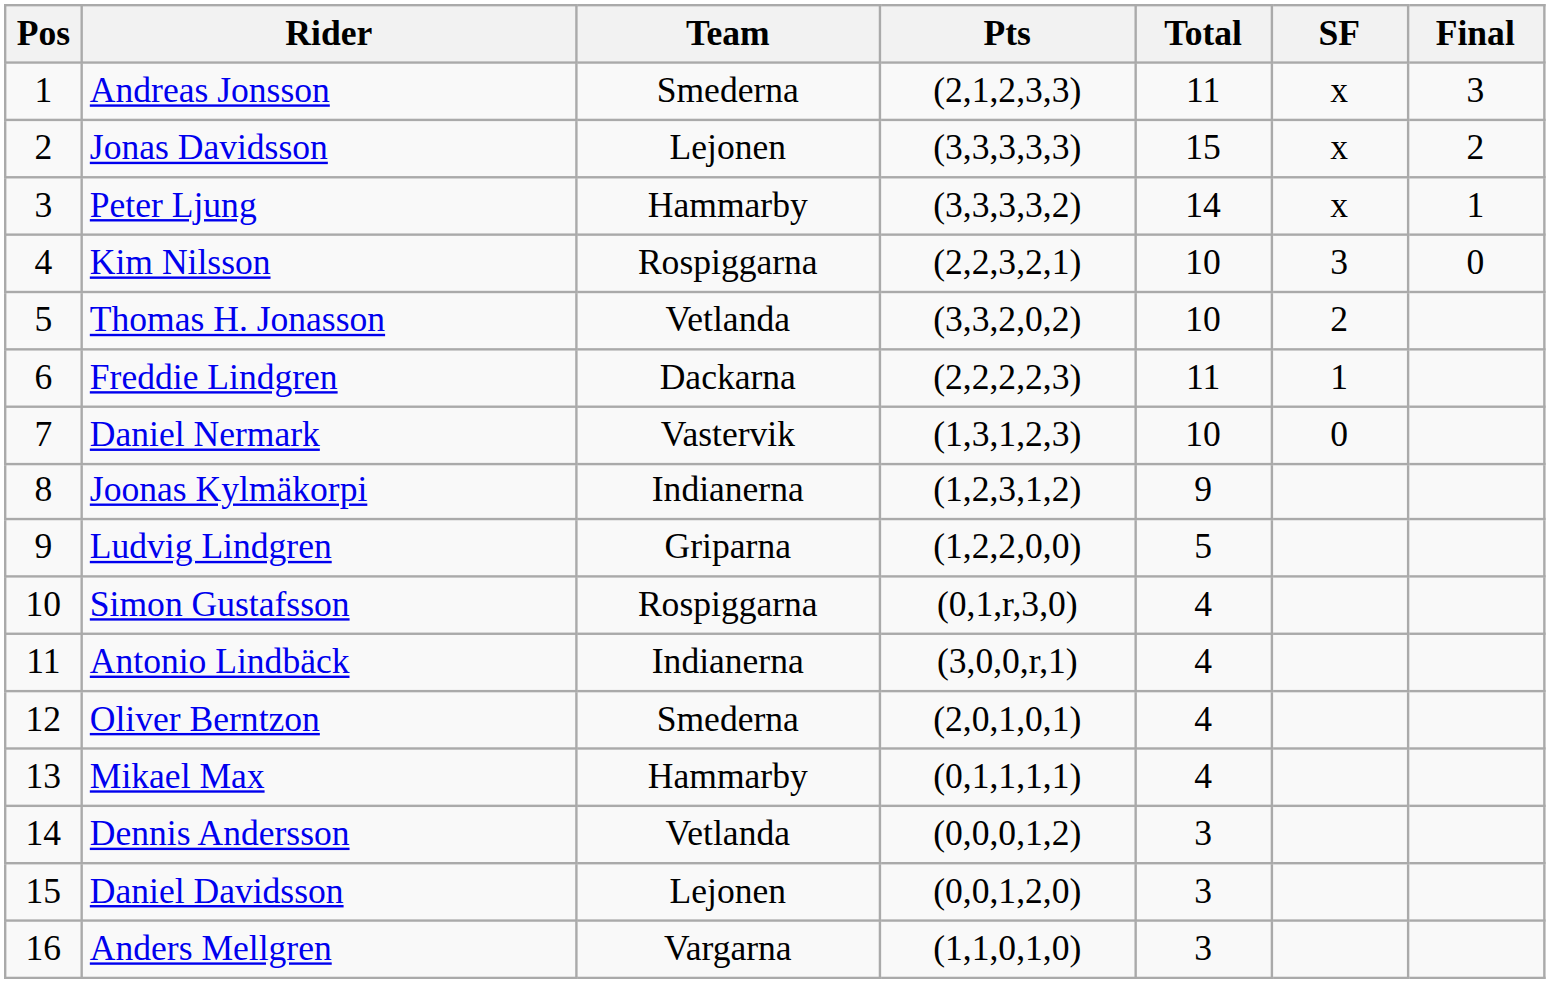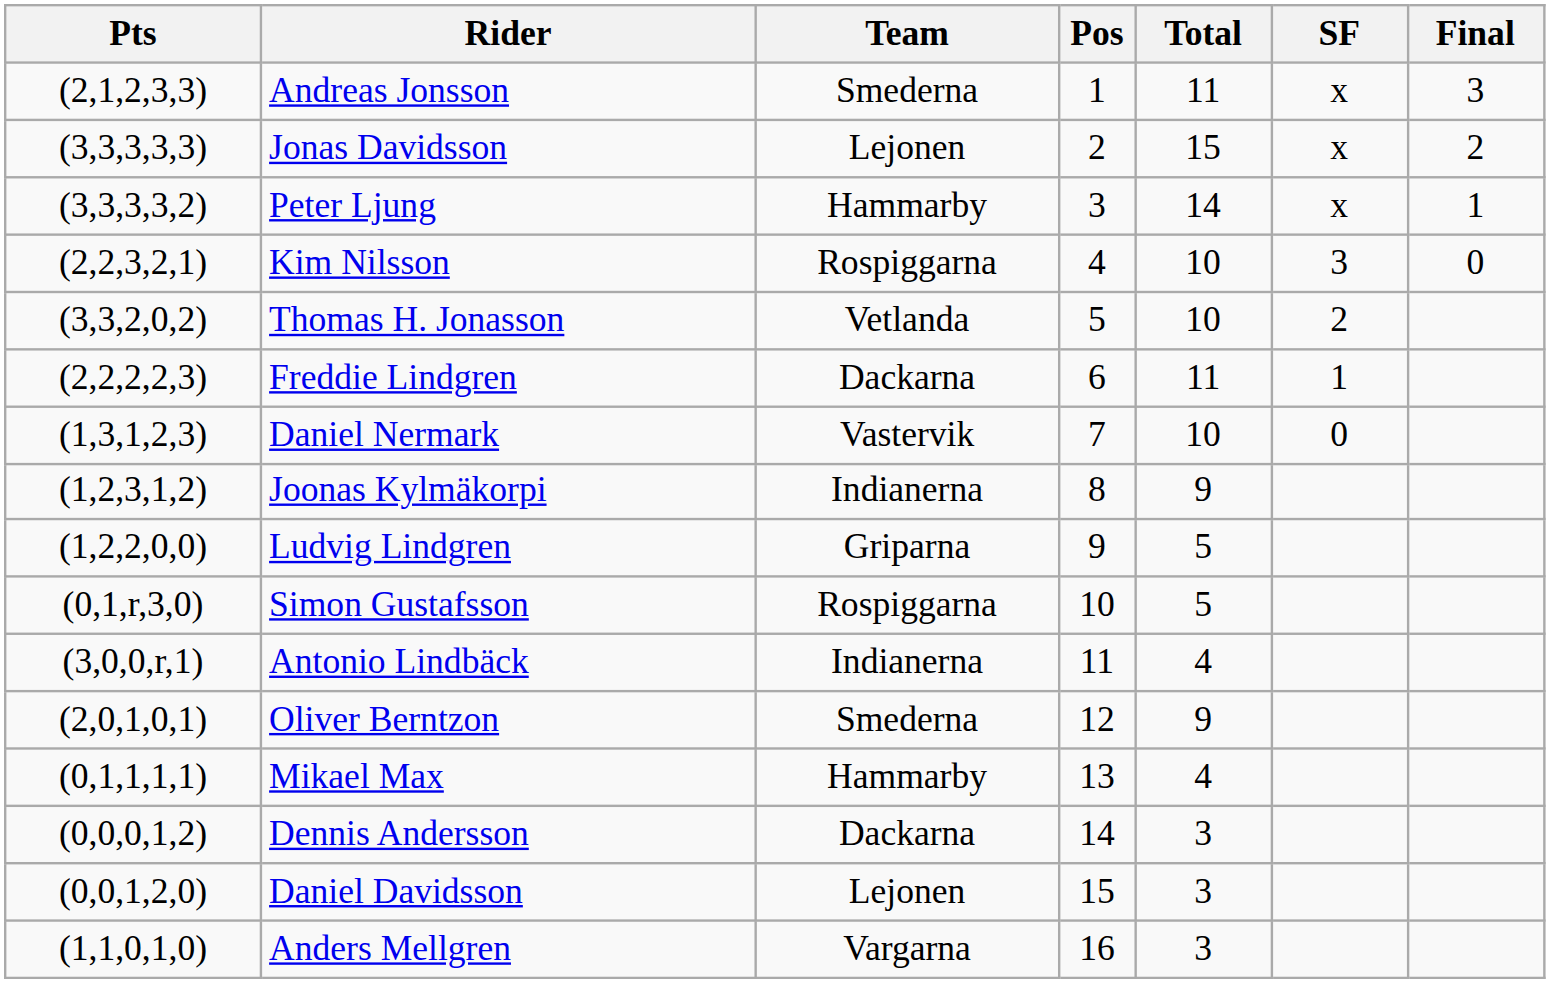columns swapped: Pos <-> Pts
Simon Gustafsson | Total: 4 -> 5
Oliver Berntzon | Total: 4 -> 9
Dennis Andersson | Team: Vetlanda -> Dackarna
